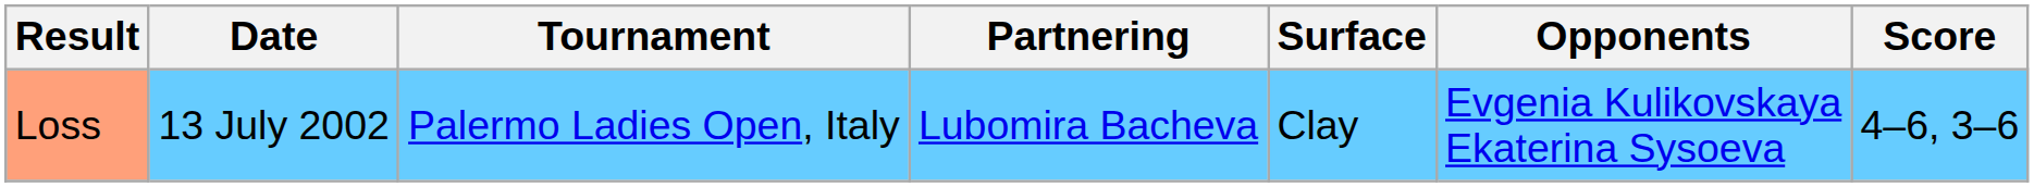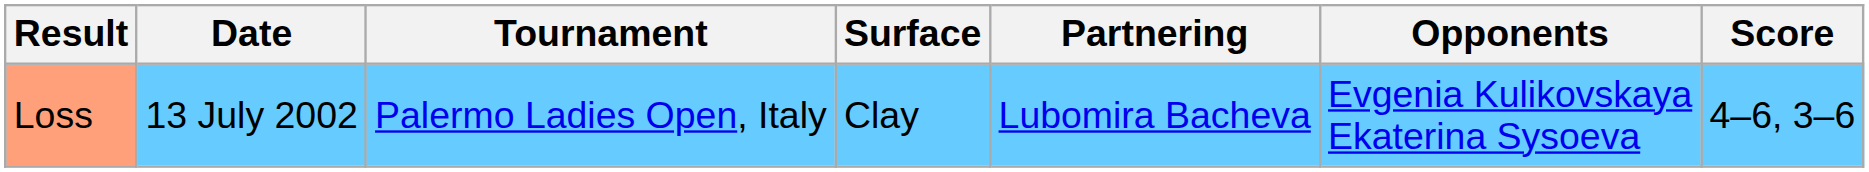columns swapped: Surface <-> Partnering
